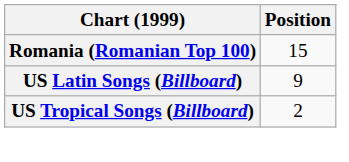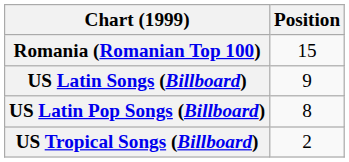+ row: US Latin Pop Songs (Billboard) | 8
